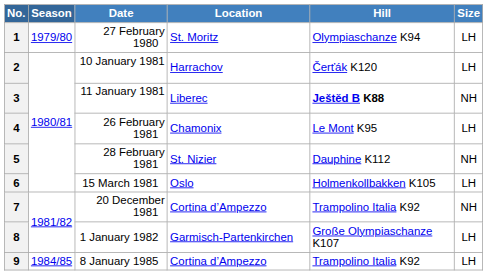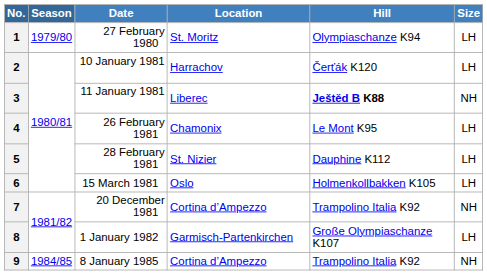5 | Size: NH -> LH
9 | Size: LH -> NH
